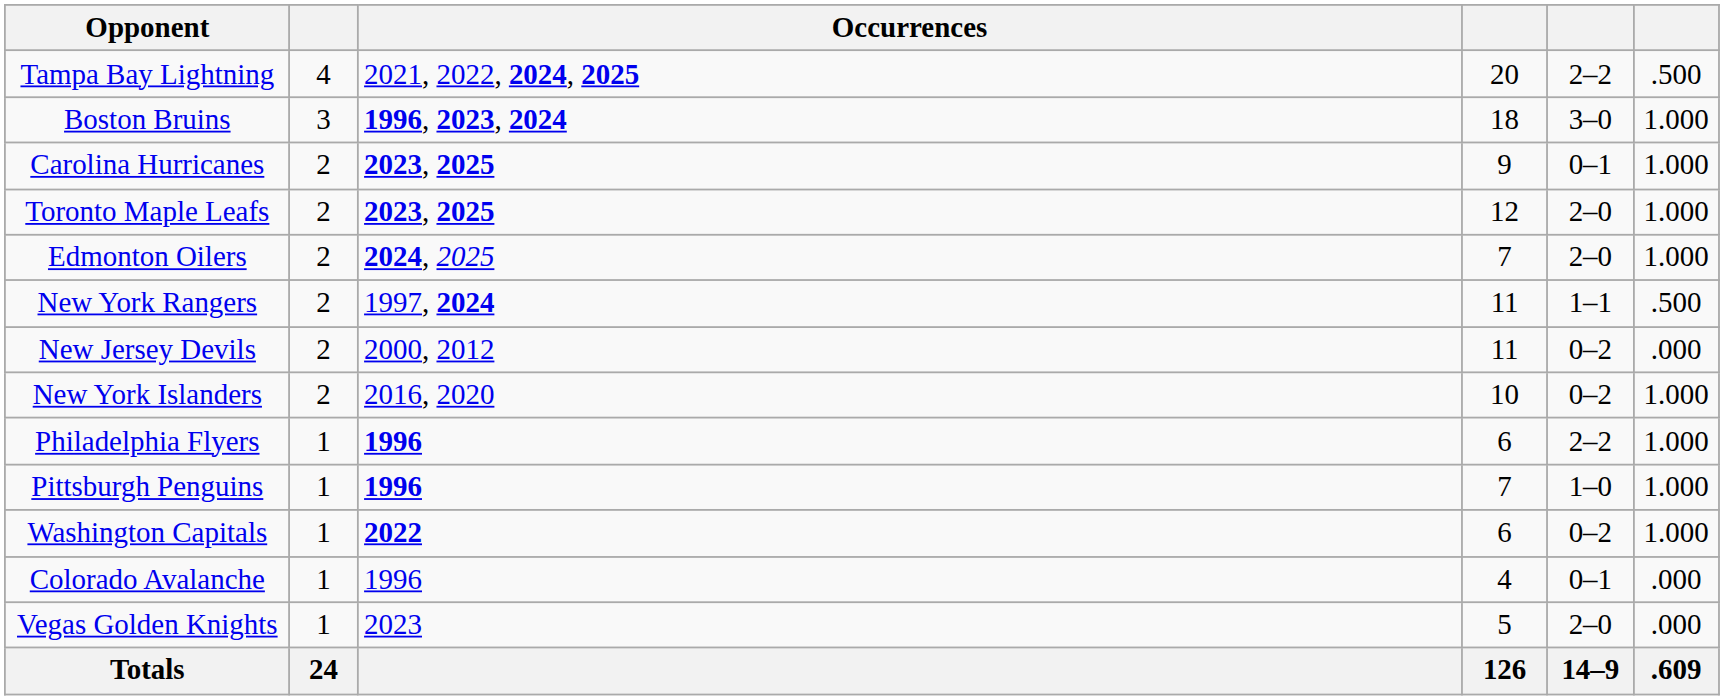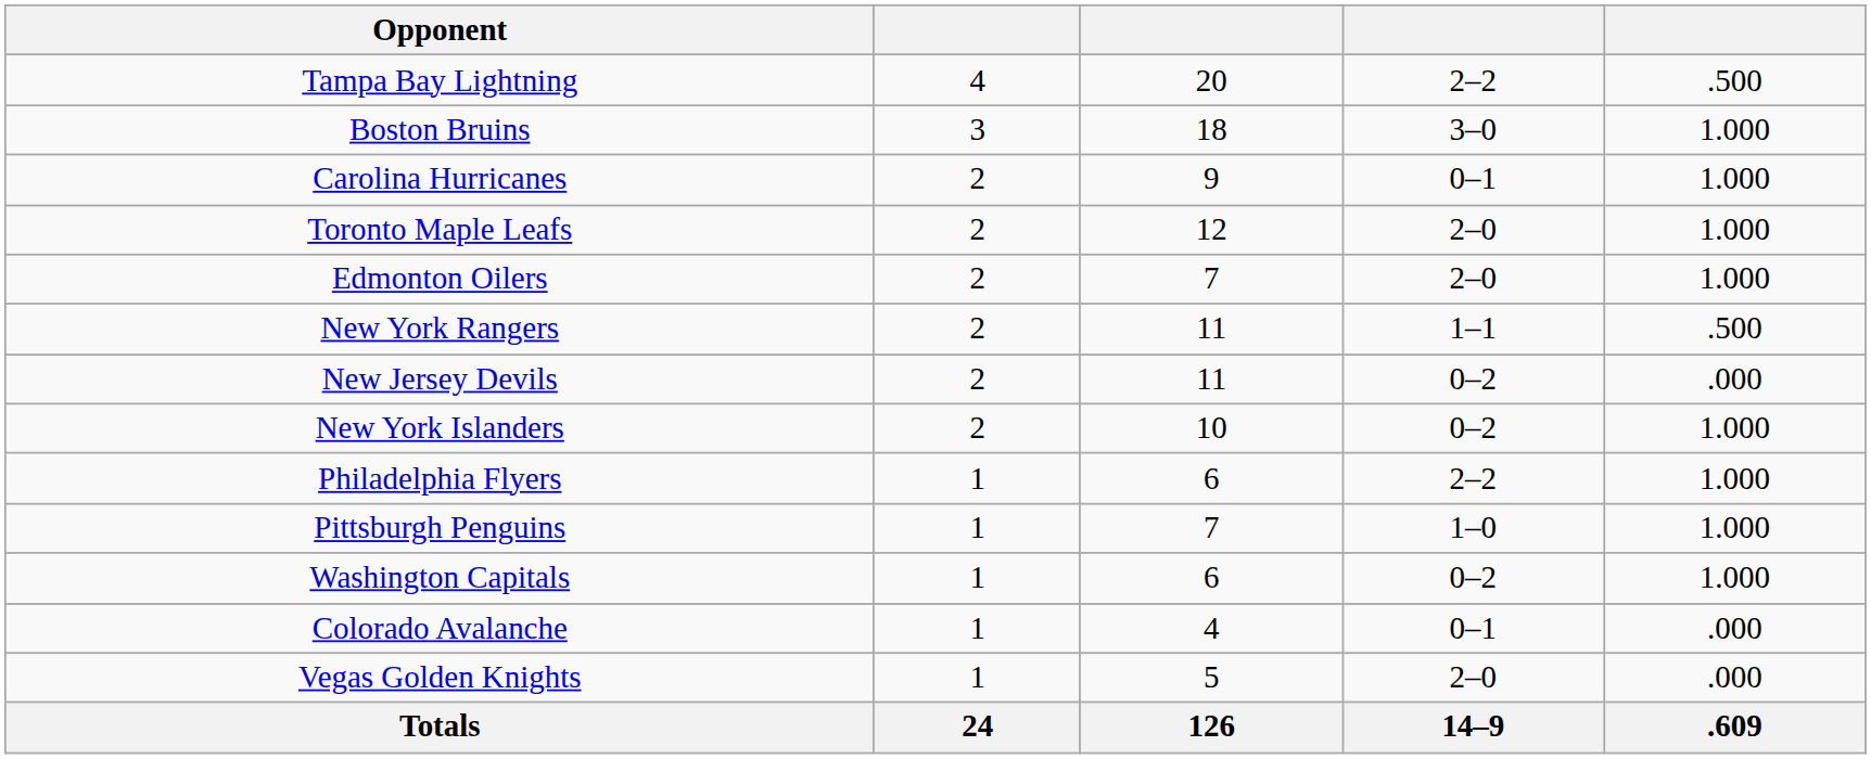- column: Occurrences | 2021, 2022, 2024, 2025 | 1996, 2023, 2024 | 2023, 2025 | 2023, 2025 | 2024, 2025 | 1997, 2024 | 2000, 2012 | 2016, 2020 | 1996 | 1996 | 2022 | 1996 | 2023
